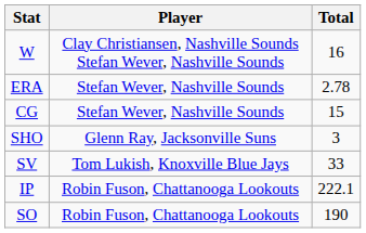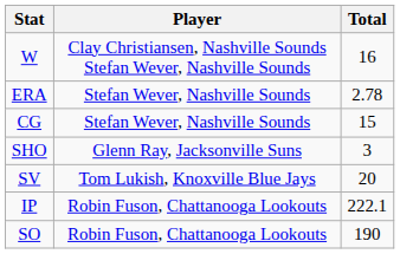SV | Total: 33 -> 20
